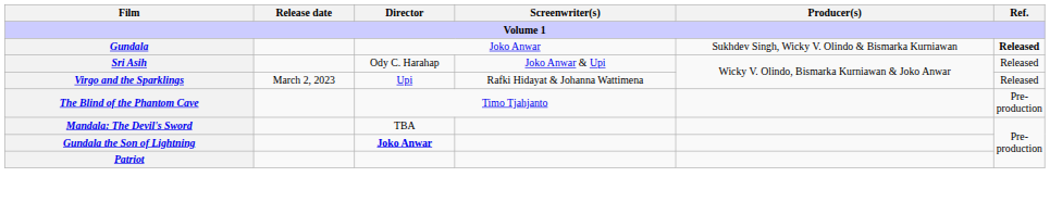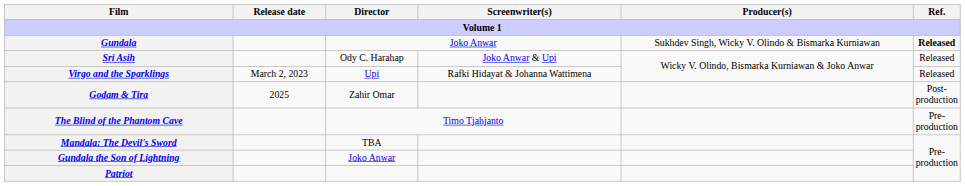+ row: Godam & Tira | 2025 | Zahir Omar | Post-production
Gundala the Son of Lightning | Director: bold -> normal
